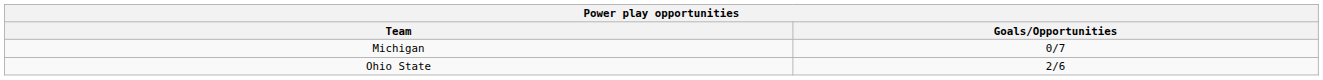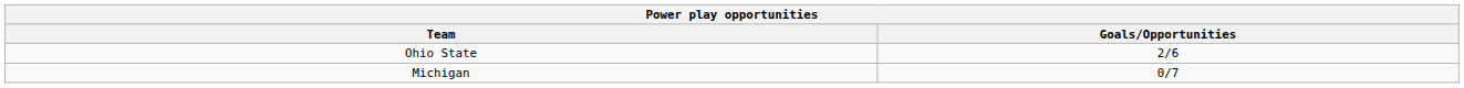rows swapped: Michigan <-> Ohio State
